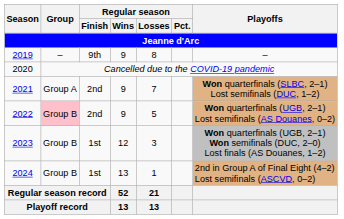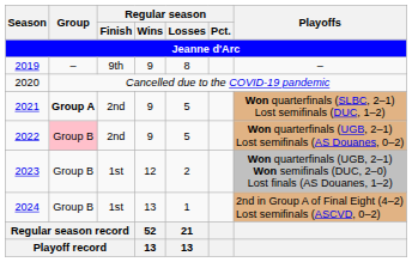2021 | Group: normal -> bold
2021 | Regular season / Losses: 7 -> 5
2023 | Regular season / Losses: 3 -> 2
